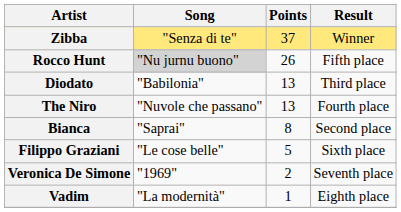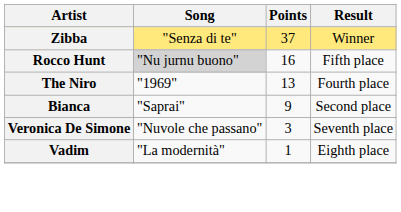Rocco Hunt | Points: 26 -> 16
- row: Diodato | "Babilonia" | 13 | Third place
The Niro | Song: "Nuvole che passano" -> "1969"
Bianca | Points: 8 -> 9
- row: Filippo Graziani | "Le cose belle" | 5 | Sixth place
Veronica De Simone | Song: "1969" -> "Nuvole che passano"
Veronica De Simone | Points: 2 -> 3
